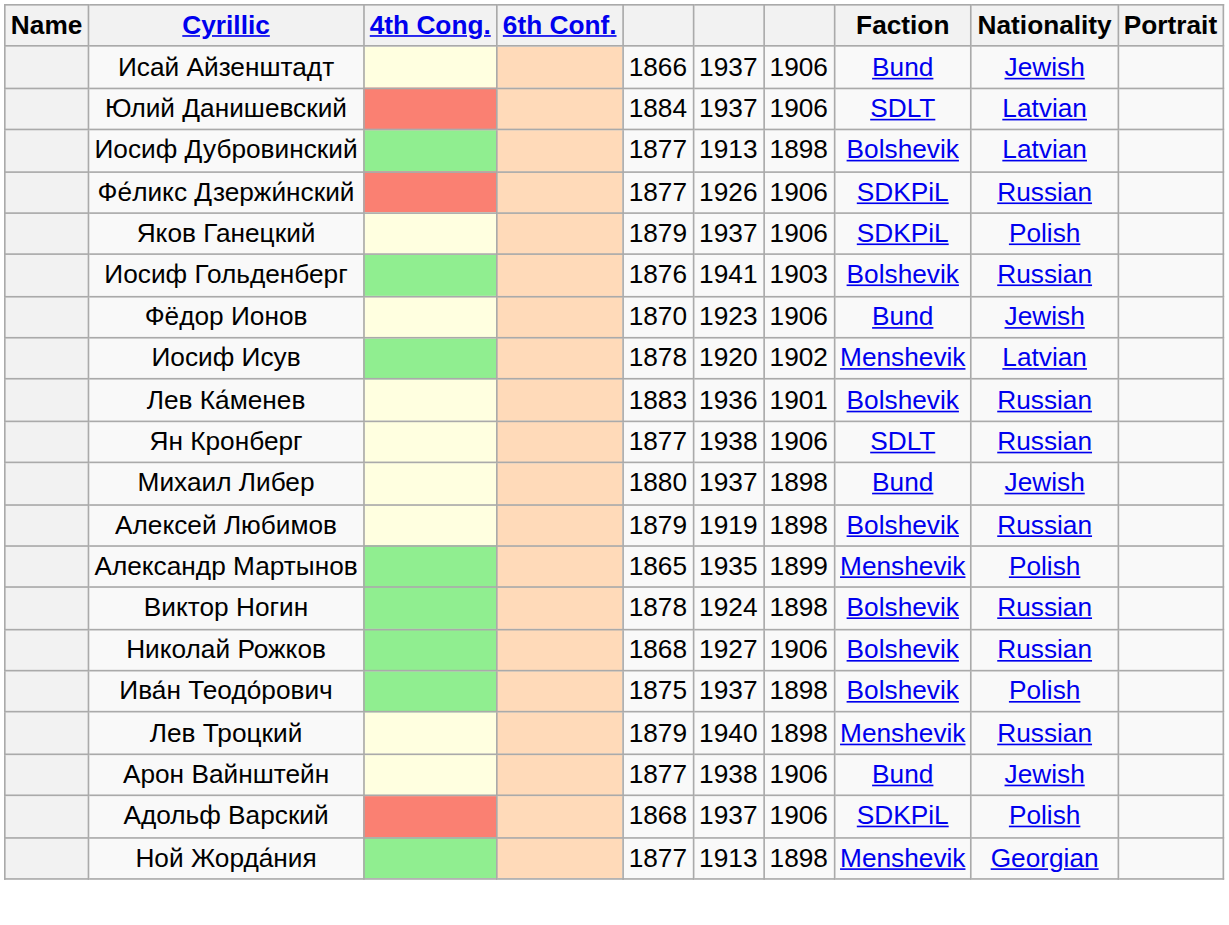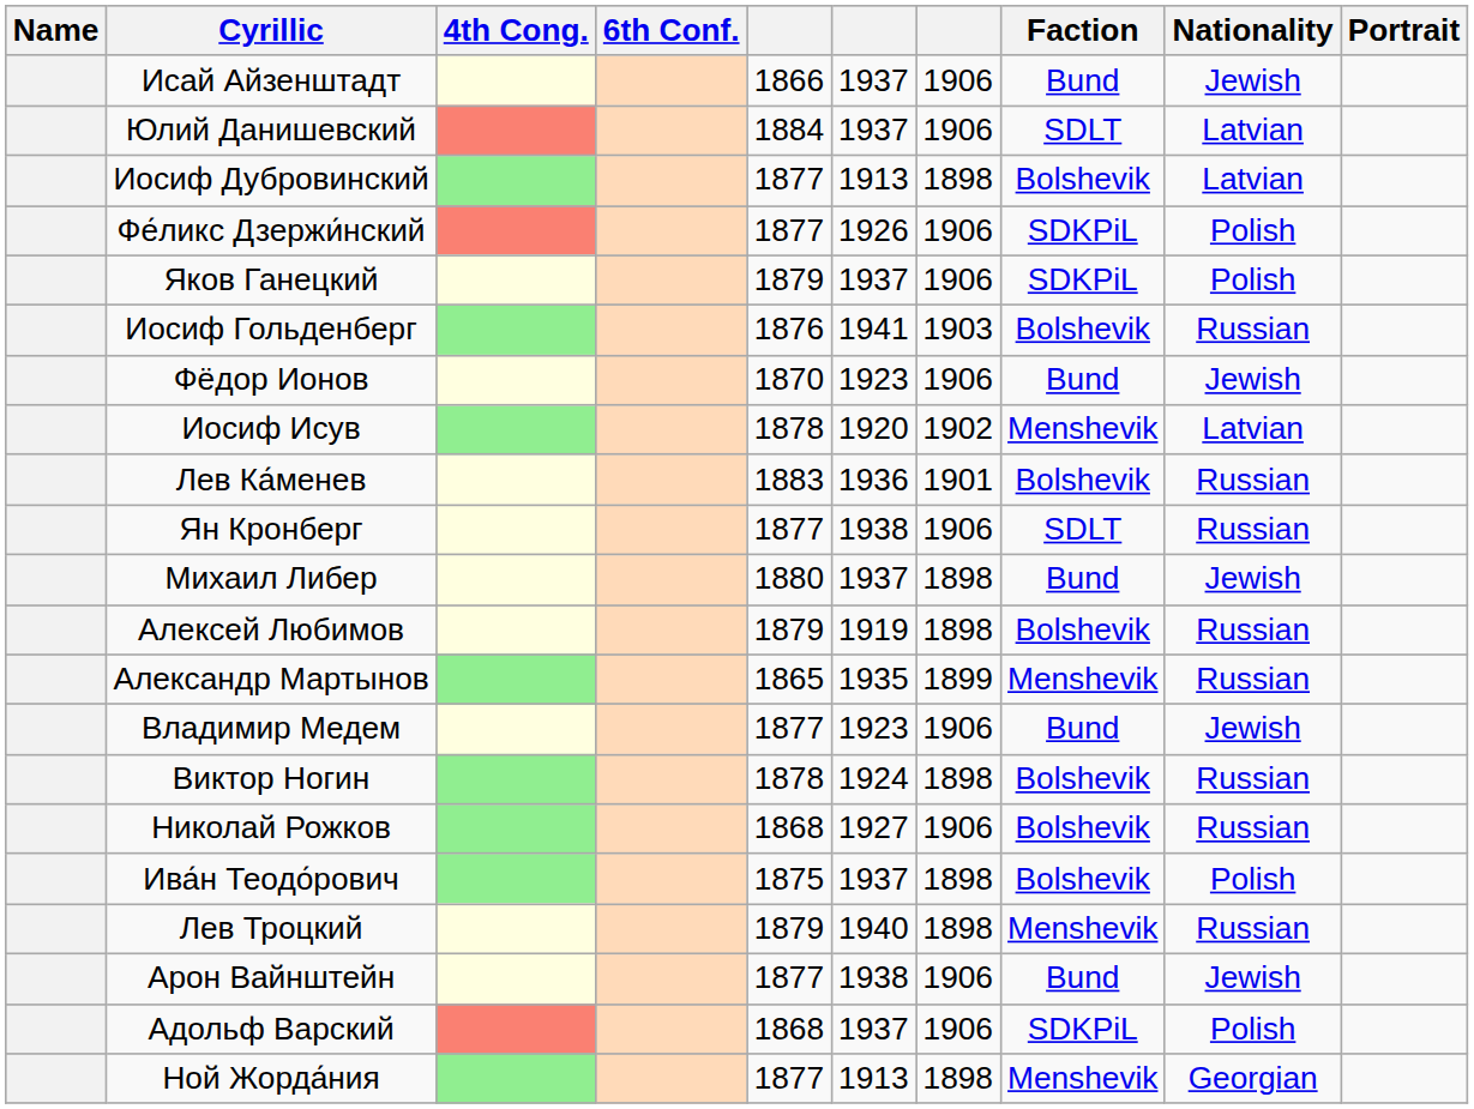Фе́ликс Дзержи́нский | Nationality: Russian -> Polish
Александр Мартынов | Nationality: Polish -> Russian
+ row: Владимир Медем | 1877 | 1923 | 1906 | Bund | Jewish
